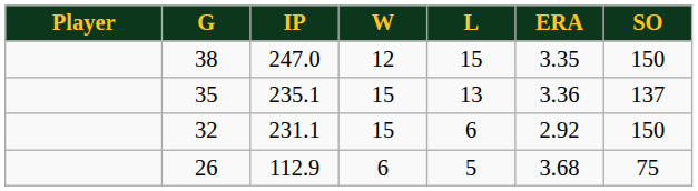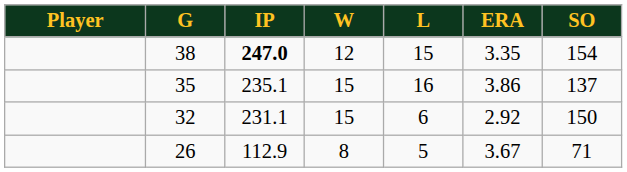38 | IP: normal -> bold
38 | SO: 150 -> 154
35 | L: 13 -> 16
35 | ERA: 3.36 -> 3.86
26 | W: 6 -> 8
26 | ERA: 3.68 -> 3.67
26 | SO: 75 -> 71
